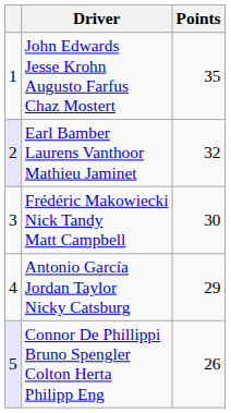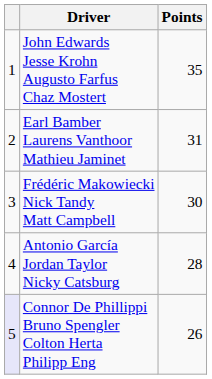Earl Bamber Laurens Vanthoor Mathieu Jaminet | column 1: lavender background -> no background
Earl Bamber Laurens Vanthoor Mathieu Jaminet | Points: 32 -> 31
Antonio García Jordan Taylor Nicky Catsburg | Points: 29 -> 28
